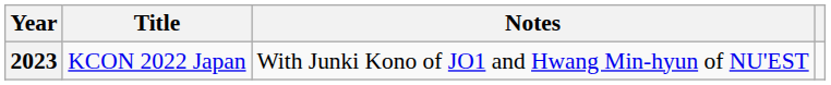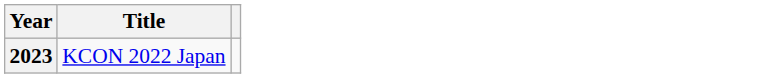- column: Notes | With Junki Kono of JO1 and Hwang Min-hyun of NU'EST
